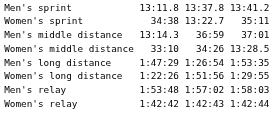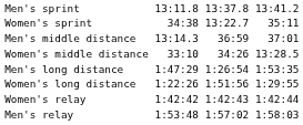rows swapped: Men's relay <-> Women's relay
